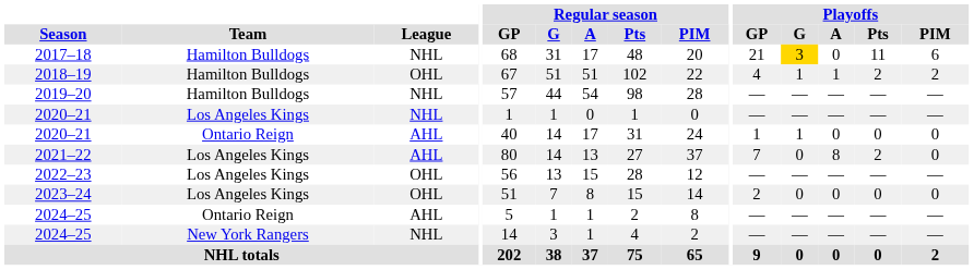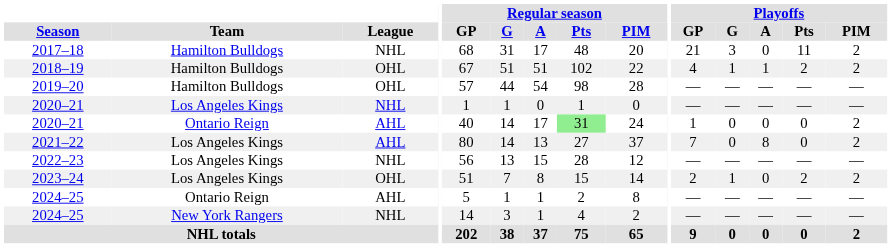2017–18 | Playoffs / G: gold background -> no background
2017–18 | Playoffs / PIM: 6 -> 2
2019–20 | League: NHL -> OHL
2020–21 / Ontario Reign | Regular season / Pts: no background -> lightgreen background
2020–21 / Ontario Reign | Playoffs / G: 1 -> 0
2020–21 / Ontario Reign | Playoffs / PIM: 0 -> 2
2021–22 | Playoffs / Pts: 2 -> 0
2021–22 | Playoffs / PIM: 0 -> 2
2022–23 | League: OHL -> NHL
2023–24 | Playoffs / G: 0 -> 1
2023–24 | Playoffs / Pts: 0 -> 2
2023–24 | Playoffs / PIM: 0 -> 2
